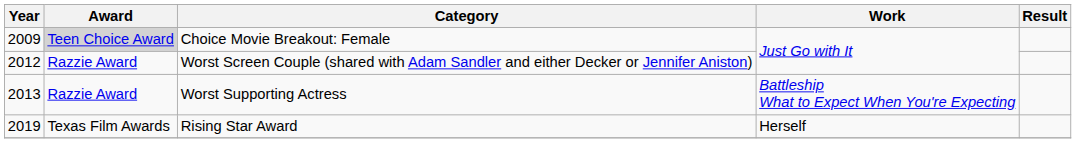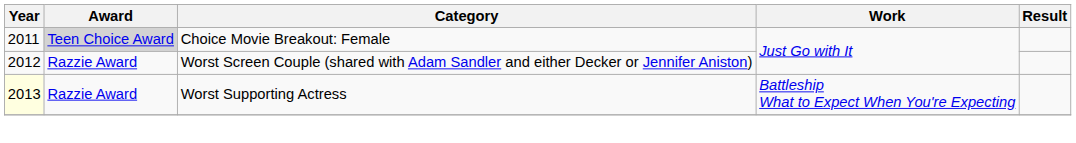Choice Movie Breakout: Female | Year: 2009 -> 2011
Worst Supporting Actress | Year: no background -> lightyellow background
- row: 2019 | Texas Film Awards | Rising Star Award | Herself
